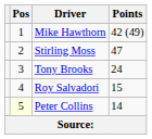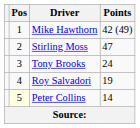Roy Salvadori | Points: 15 -> 19
